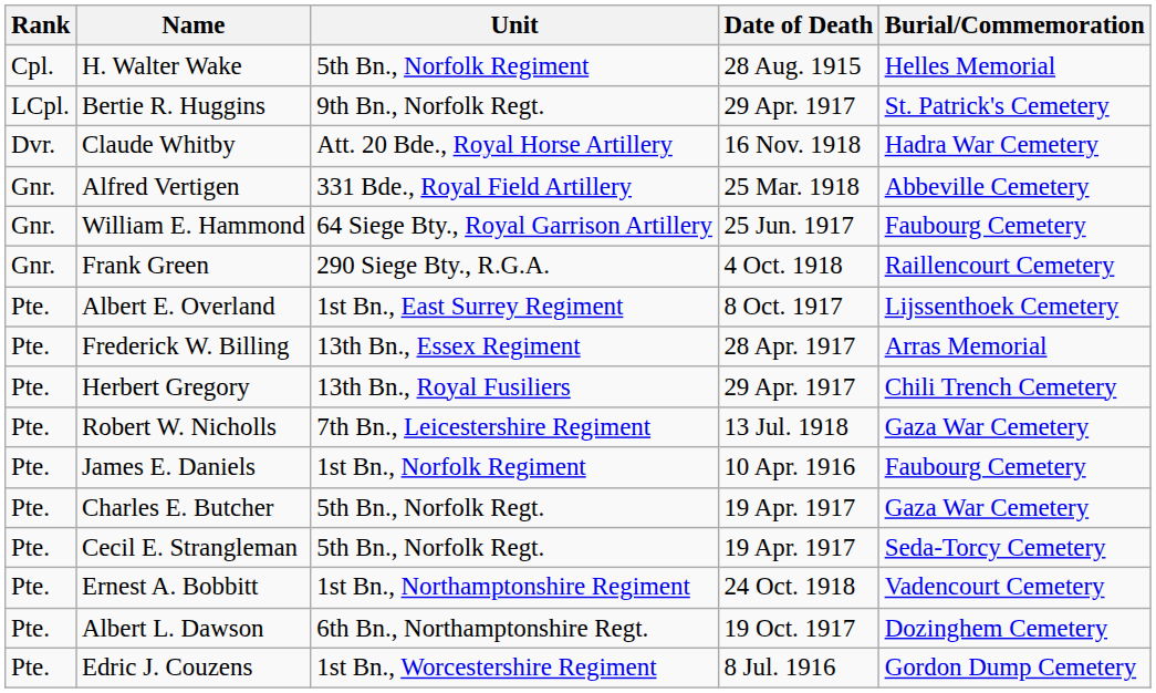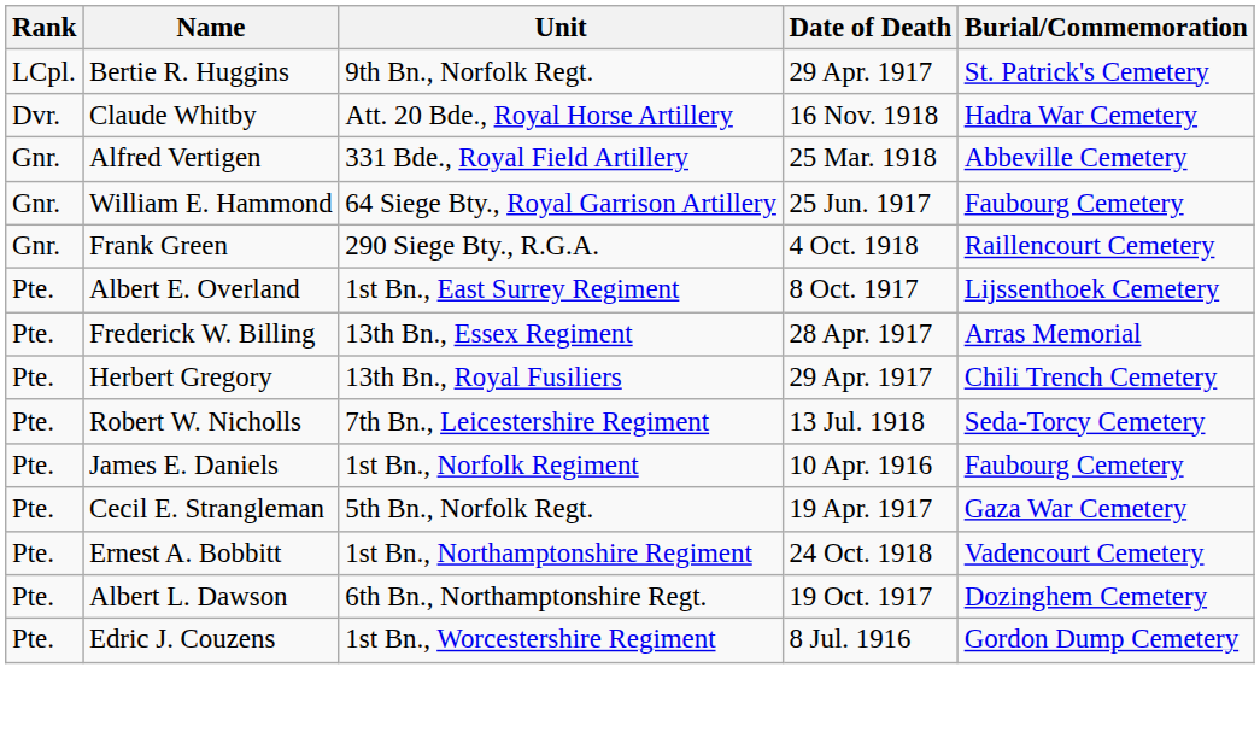- row: Cpl. | H. Walter Wake | 5th Bn., Norfolk Regiment | 28 Aug. 1915 | Helles Memorial
Robert W. Nicholls | Burial/Commemoration: Gaza War Cemetery -> Seda-Torcy Cemetery
- row: Pte. | Charles E. Butcher | 5th Bn., Norfolk Regt. | 19 Apr. 1917 | Gaza War Cemetery
Cecil E. Strangleman | Burial/Commemoration: Seda-Torcy Cemetery -> Gaza War Cemetery
